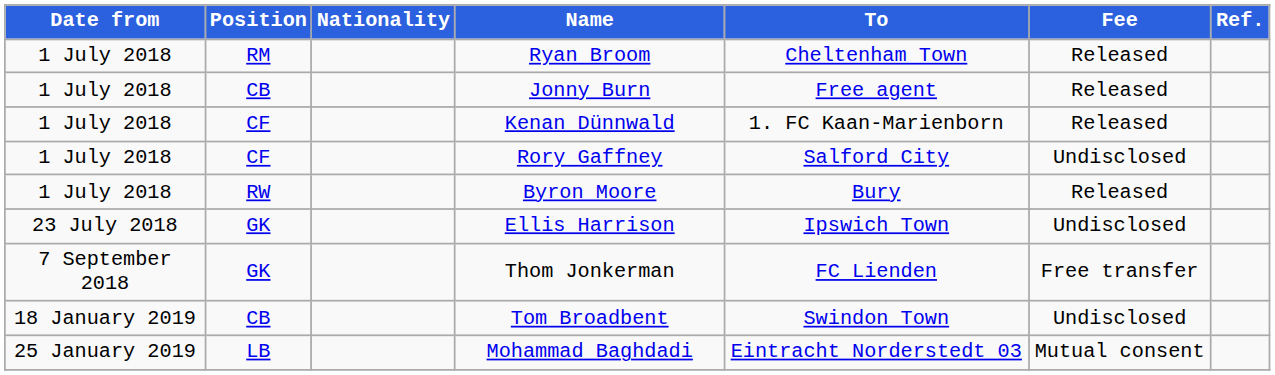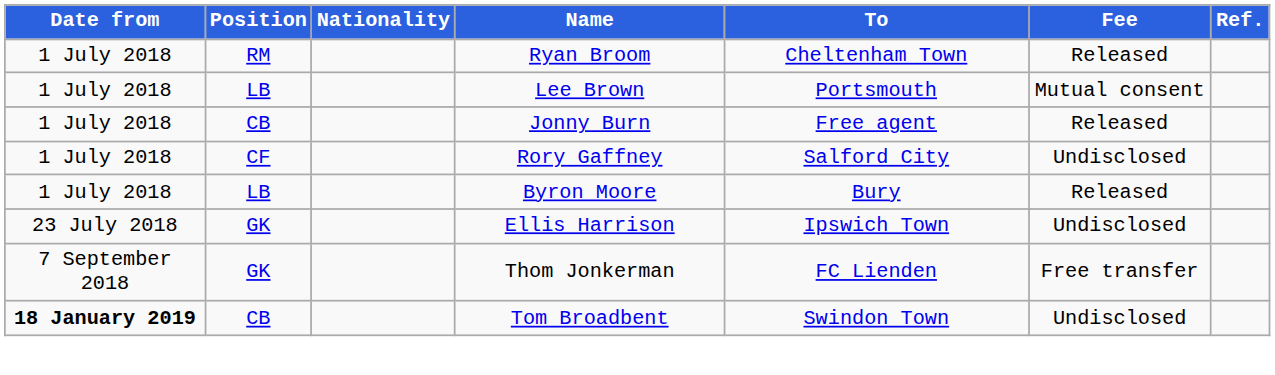+ row: 1 July 2018 | LB | Lee Brown | Portsmouth | Mutual consent
- row: 1 July 2018 | CF | Kenan Dünnwald | 1. FC Kaan-Marienborn | Released
Byron Moore | Position: RW -> LB
Tom Broadbent | Date from: normal -> bold
- row: 25 January 2019 | LB | Mohammad Baghdadi | Eintracht Norderstedt 03 | Mutual consent
